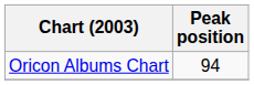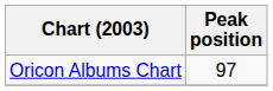Oricon Albums Chart | Peak position: 94 -> 97
